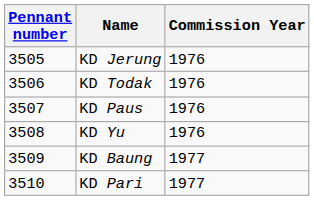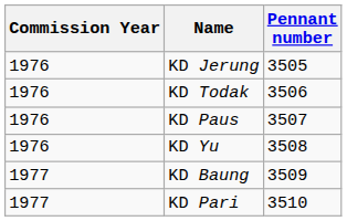columns swapped: Pennant number <-> Commission Year
